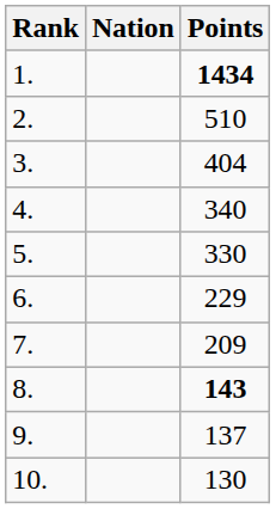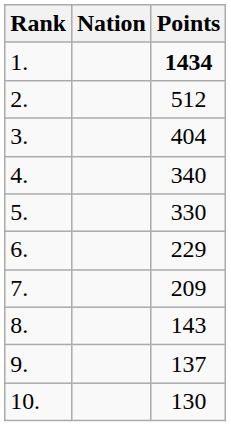2. | Points: 510 -> 512
8. | Points: bold -> normal
